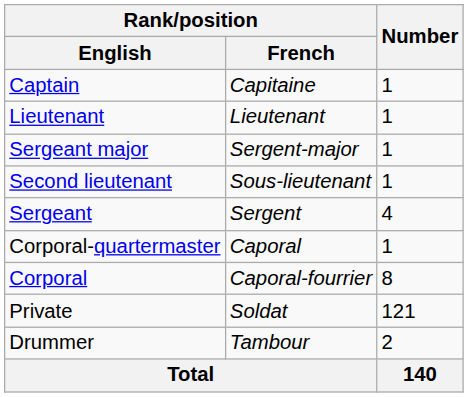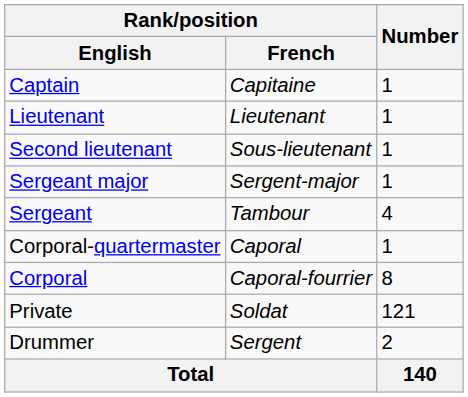rows swapped: Second lieutenant <-> Sergeant major
Sergeant | Rank/position / French: Sergent -> Tambour
Drummer | Rank/position / French: Tambour -> Sergent
